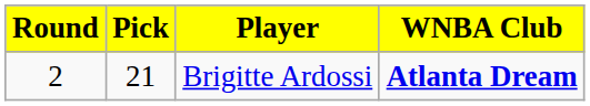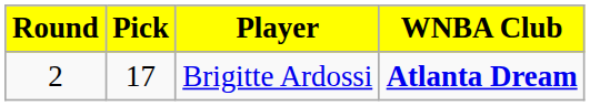Brigitte Ardossi | Pick: 21 -> 17
